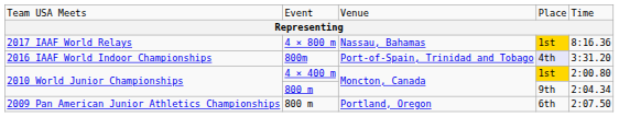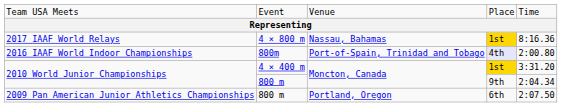2016 IAAF World Indoor Championships | column 5: 3:31.20 -> 2:00.80
2010 World Junior Championships / 4 × 400 m | column 5: 2:00.80 -> 3:31.20
